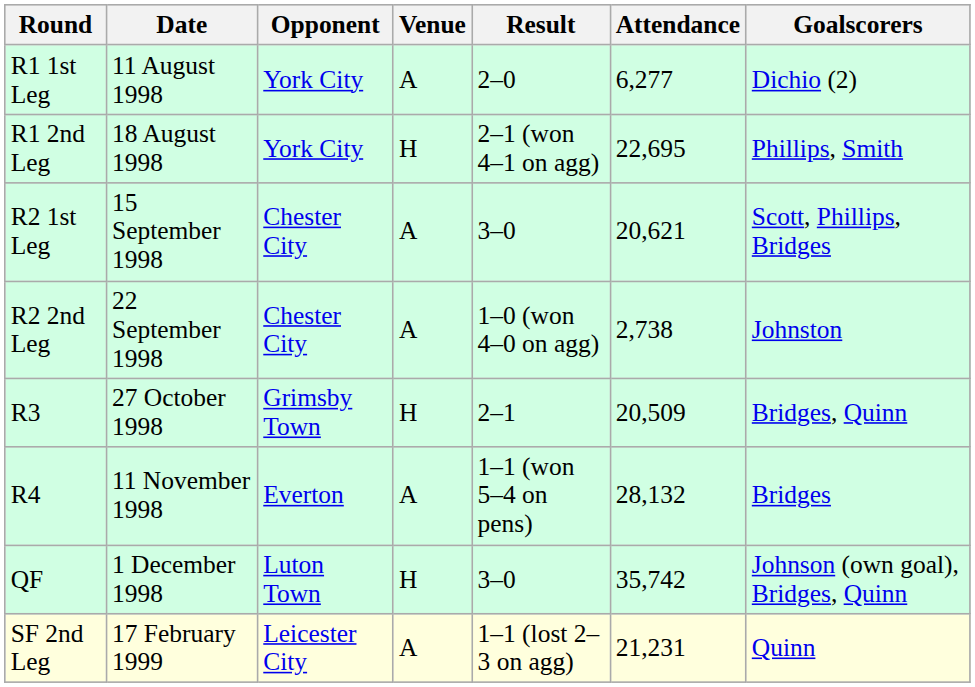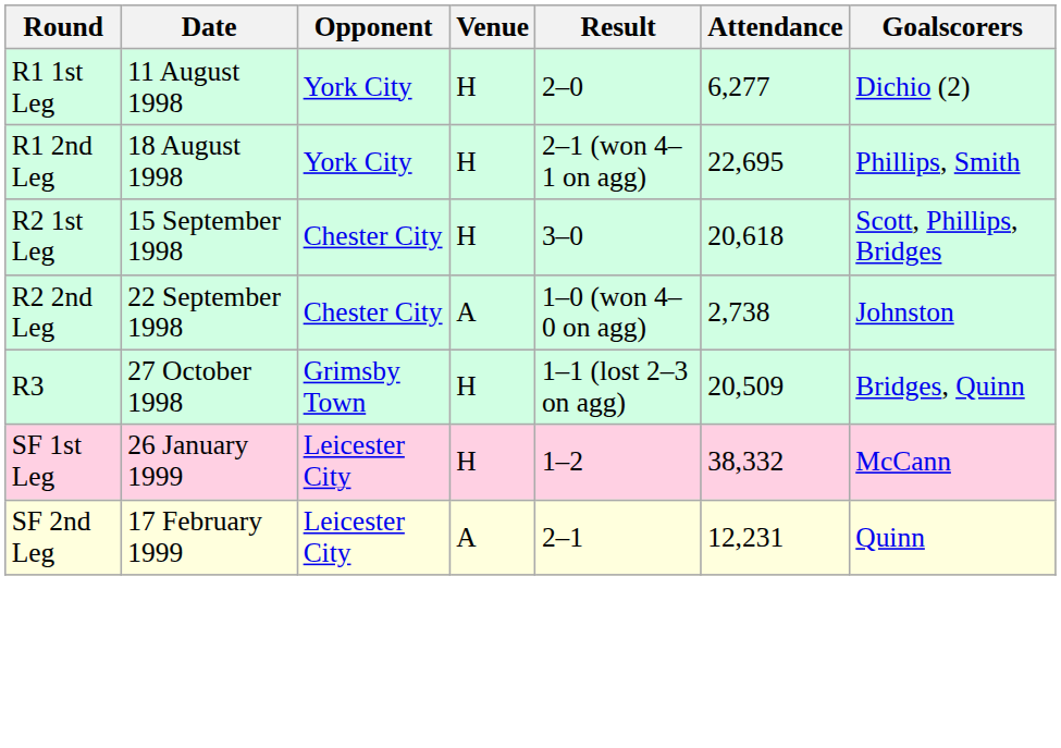R1 1st Leg | Venue: A -> H
R2 1st Leg | Venue: A -> H
R2 1st Leg | Attendance: 20,621 -> 20,618
R3 | Result: 2–1 -> 1–1 (lost 2–3 on agg)
- row: R4 | 11 November 1998 | Everton | A | 1–1 (won 5–4 on pens) | 28,132 | Bridges
- row: QF | 1 December 1998 | Luton Town | H | 3–0 | 35,742 | Johnson (own goal), Bridges, Quinn
+ row: SF 1st Leg | 26 January 1999 | Leicester City | H | 1–2 | 38,332 | McCann
SF 2nd Leg | Result: 1–1 (lost 2–3 on agg) -> 2–1
SF 2nd Leg | Attendance: 21,231 -> 12,231
